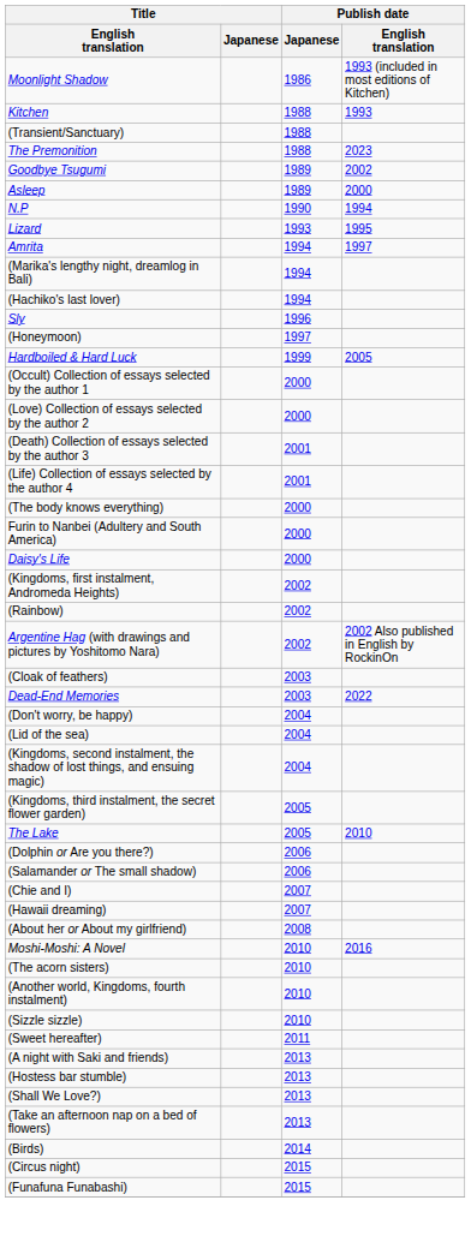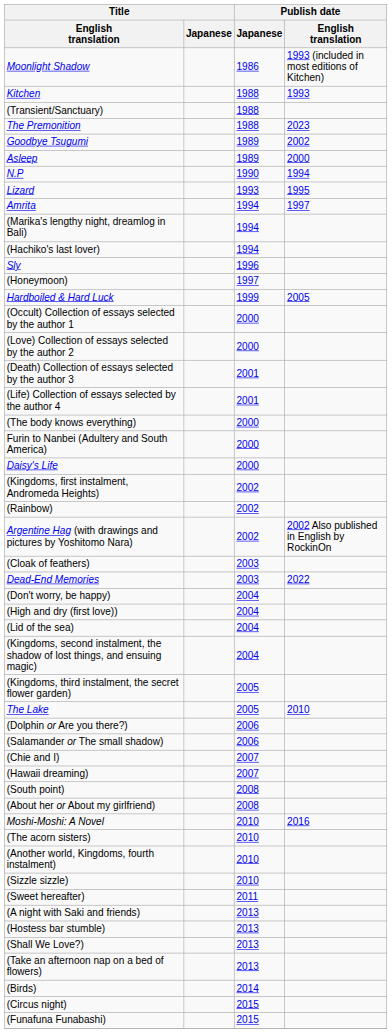+ row: (High and dry (first love)) | 2004
+ row: (South point) | 2008
